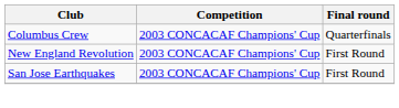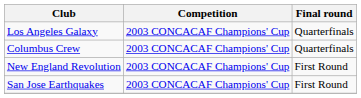+ row: Los Angeles Galaxy | 2003 CONCACAF Champions' Cup | Quarterfinals
